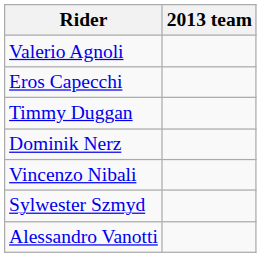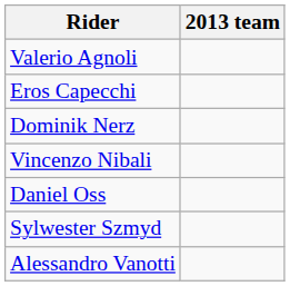- row: Timmy Duggan
+ row: Daniel Oss
